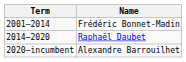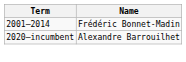- row: 2014–2020 | Raphaël Daubet
